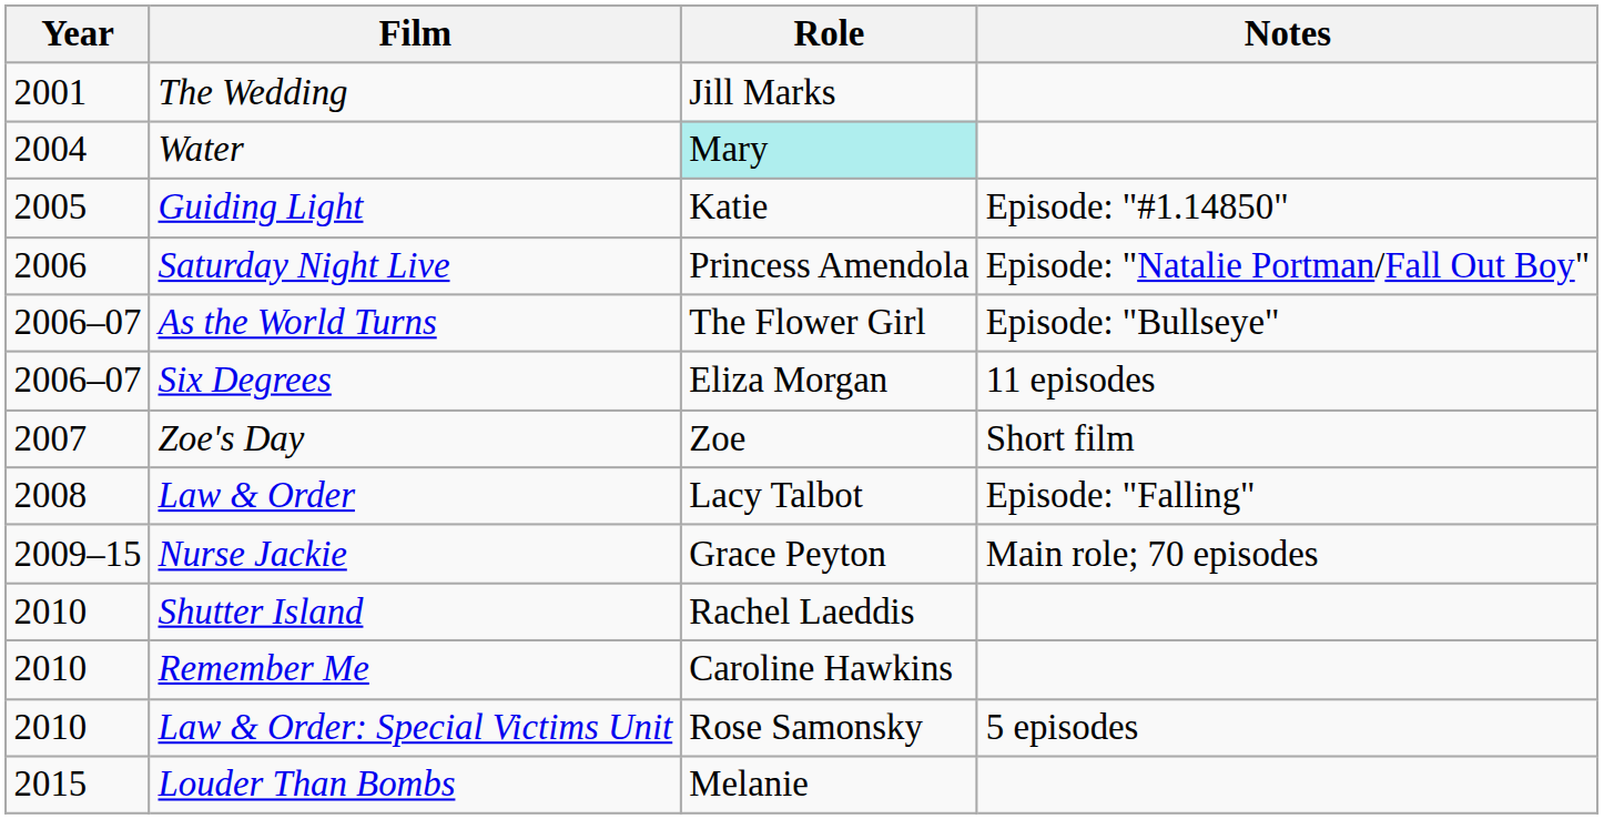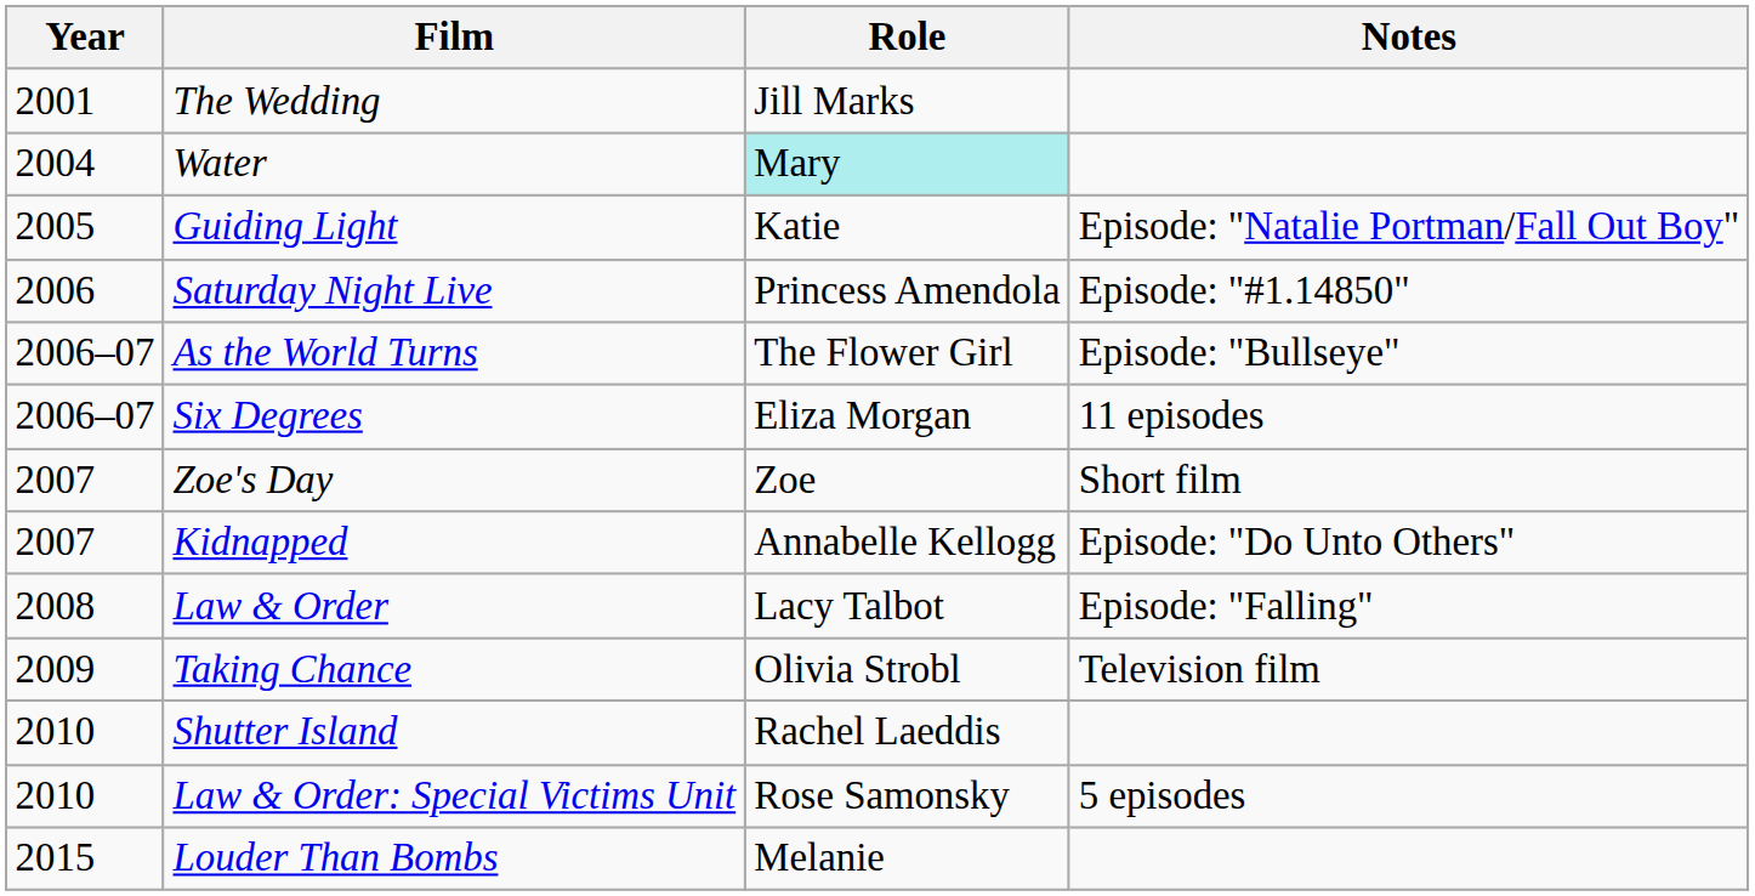Guiding Light | Notes: Episode: "#1.14850" -> Episode: "Natalie Portman/Fall Out Boy"
Saturday Night Live | Notes: Episode: "Natalie Portman/Fall Out Boy" -> Episode: "#1.14850"
+ row: 2007 | Kidnapped | Annabelle Kellogg | Episode: "Do Unto Others"
+ row: 2009 | Taking Chance | Olivia Strobl | Television film
- row: 2009–15 | Nurse Jackie | Grace Peyton | Main role; 70 episodes
- row: 2010 | Remember Me | Caroline Hawkins
